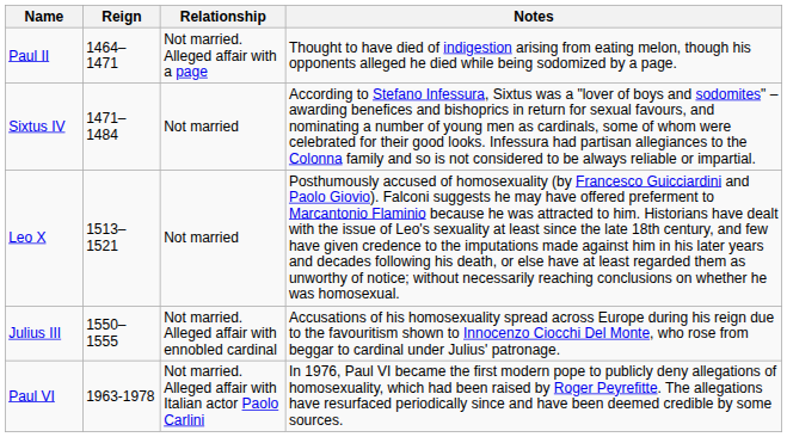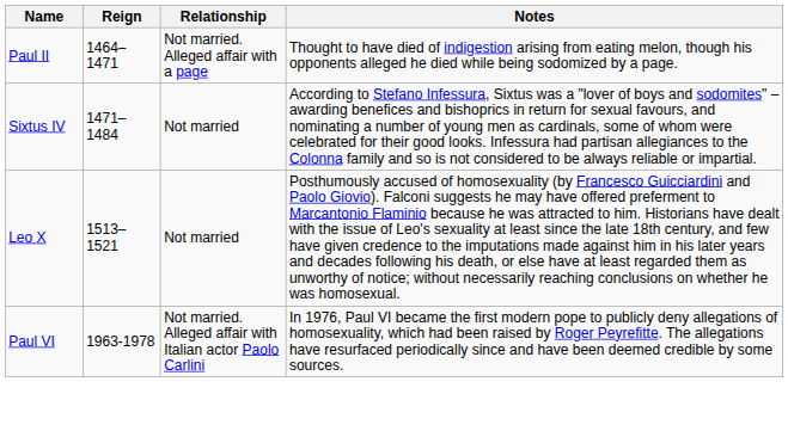- row: Julius III | 1550–1555 | Not married. Alleged affair with ennobled cardinal | Accusations of his homosexuality spread across Europe during his reign due to the favouritism shown to Innocenzo Ciocchi Del Monte, who rose from beggar to cardinal under Julius' patronage.
